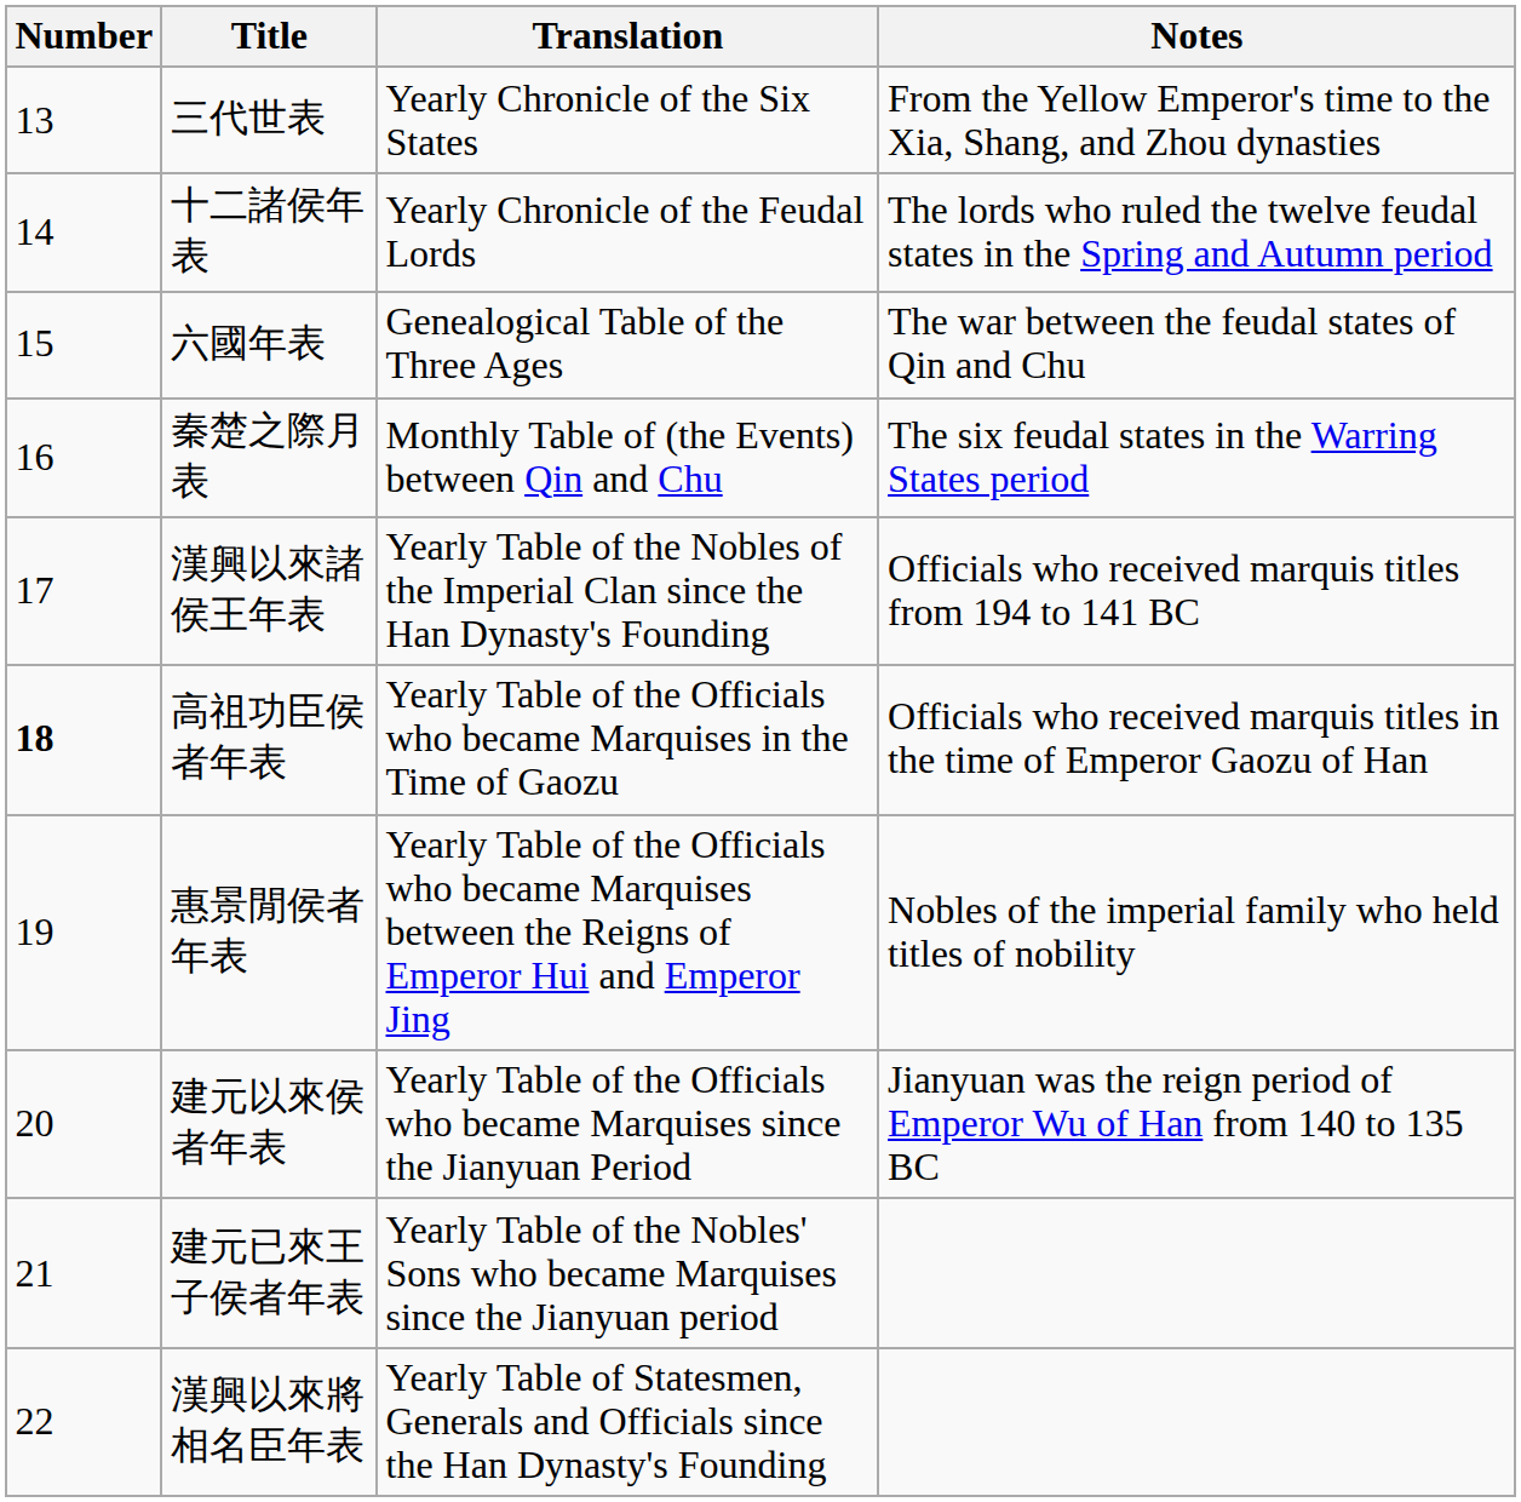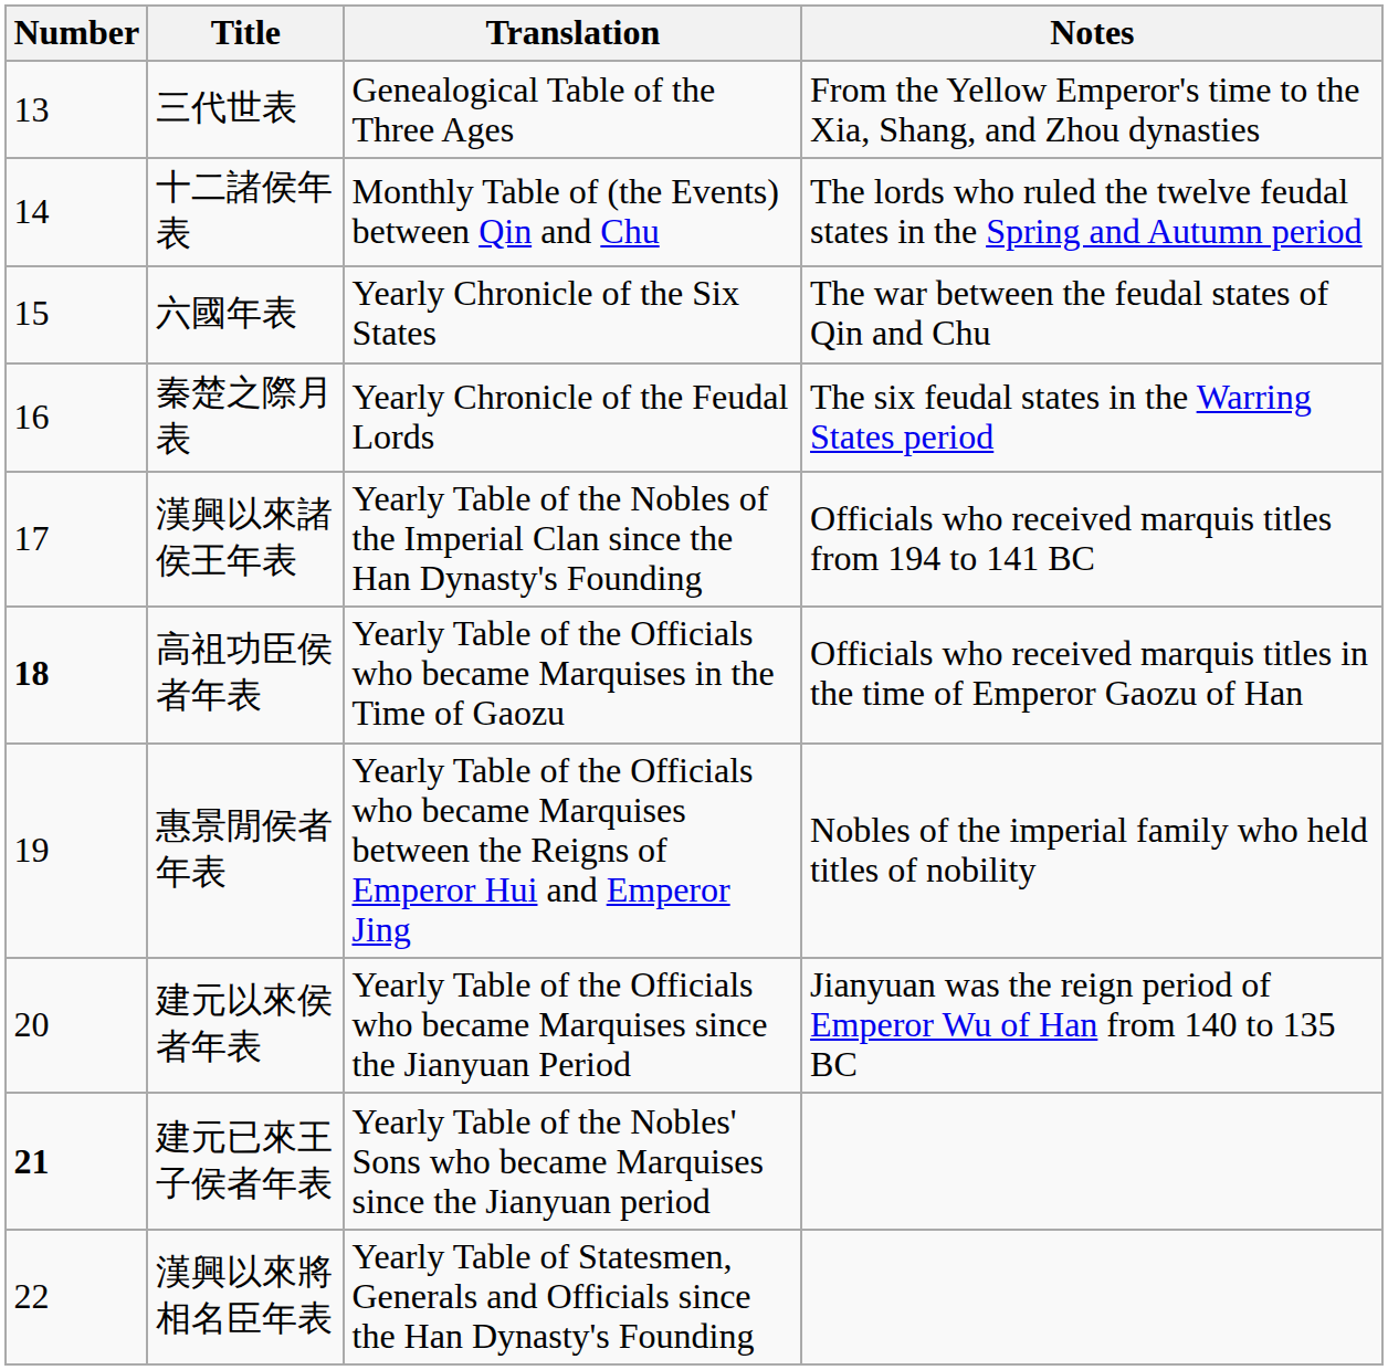三代世表 | Translation: Yearly Chronicle of the Six States -> Genealogical Table of the Three Ages
十二諸侯年表 | Translation: Yearly Chronicle of the Feudal Lords -> Monthly Table of (the Events) between Qin and Chu
六國年表 | Translation: Genealogical Table of the Three Ages -> Yearly Chronicle of the Six States
秦楚之際月表 | Translation: Monthly Table of (the Events) between Qin and Chu -> Yearly Chronicle of the Feudal Lords
建元已來王子侯者年表 | Number: normal -> bold
